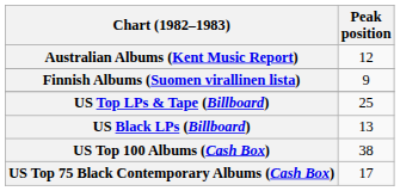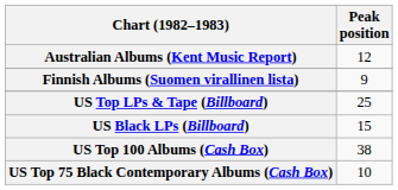US Black LPs (Billboard) | Peak position: 13 -> 15
US Top 75 Black Contemporary Albums (Cash Box) | Peak position: 17 -> 10
